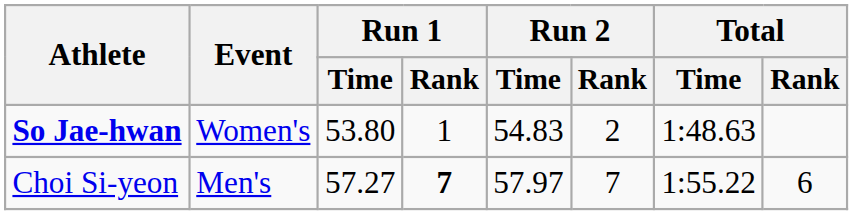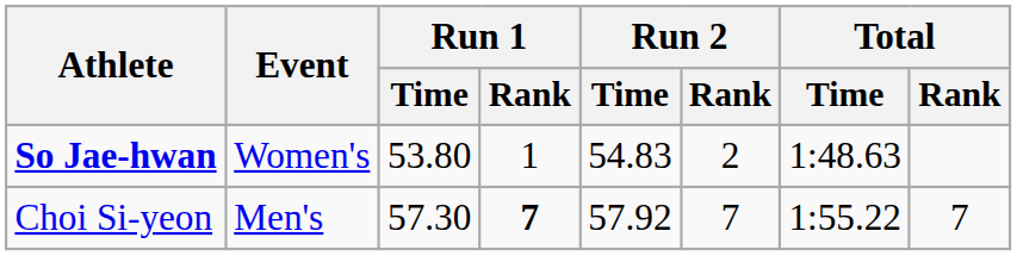Choi Si-yeon | Run 1 / Time: 57.27 -> 57.30
Choi Si-yeon | Run 2 / Time: 57.97 -> 57.92
Choi Si-yeon | Total / Rank: 6 -> 7
